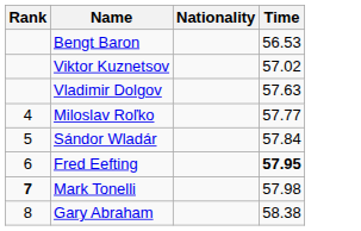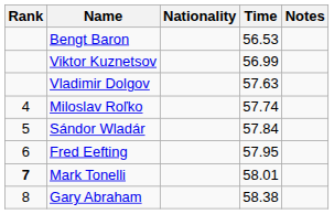+ column: Notes
Viktor Kuznetsov | Time: 57.02 -> 56.99
Miloslav Roľko | Time: 57.77 -> 57.74
Fred Eefting | Time: bold -> normal
Mark Tonelli | Time: 57.98 -> 58.01
